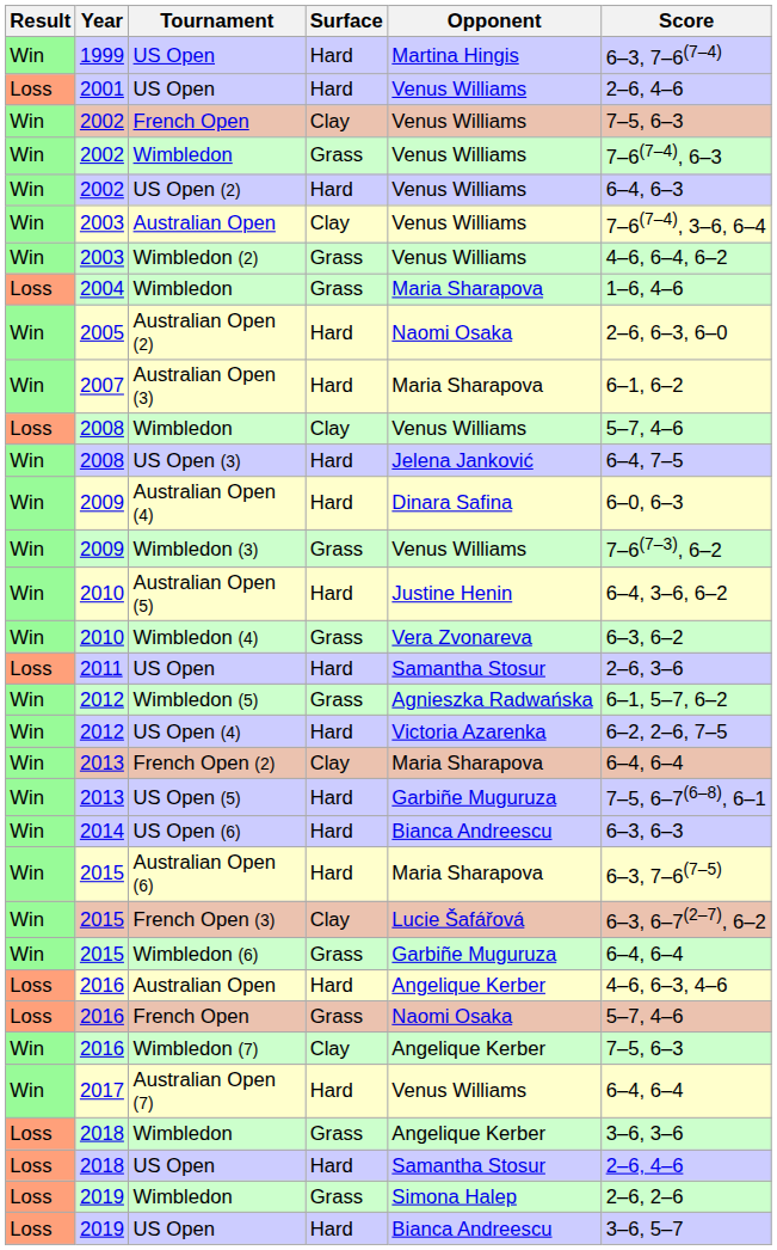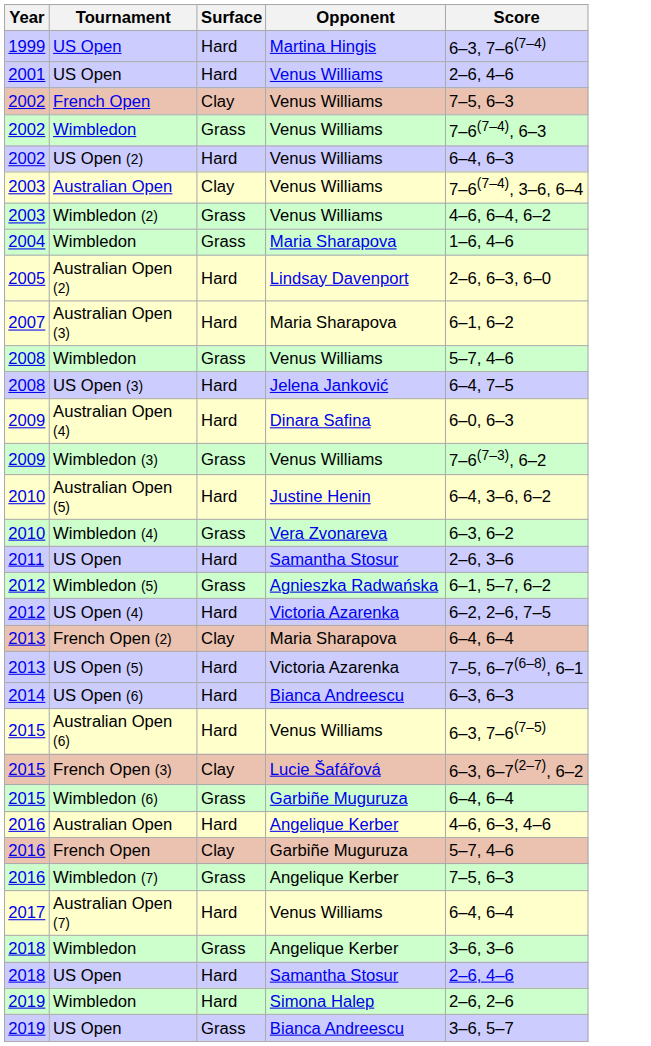- column: Result | Win | Loss | Win | Win | Win | Win | Win | Loss | Win | Win | Loss | Win | Win | Win | Win | Win | Loss | Win | Win | Win | Win | Win | Win | Win | Win | Loss | Loss | Win | Win | Loss | Loss | Loss | Loss
Australian Open (2) | Opponent: Naomi Osaka -> Lindsay Davenport
2008 / Wimbledon | Surface: Clay -> Grass
US Open (5) | Opponent: Garbiñe Muguruza -> Victoria Azarenka
Australian Open (6) | Opponent: Maria Sharapova -> Venus Williams
2016 / French Open | Surface: Grass -> Clay
2016 / French Open | Opponent: Naomi Osaka -> Garbiñe Muguruza
Wimbledon (7) | Surface: Clay -> Grass
2019 / Wimbledon | Surface: Grass -> Hard
2019 / US Open | Surface: Hard -> Grass
